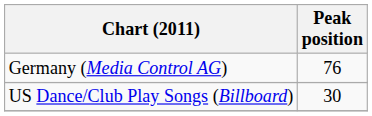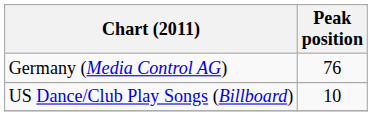US Dance/Club Play Songs (Billboard) | Peak position: 30 -> 10
